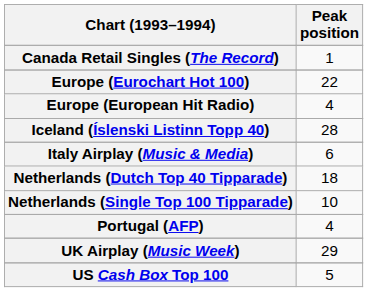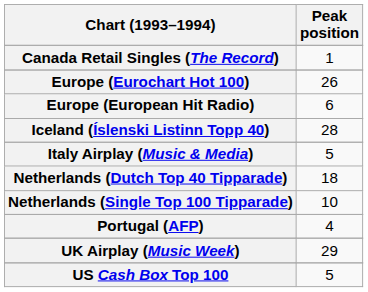Europe (Eurochart Hot 100) | Peak position: 22 -> 26
Europe (European Hit Radio) | Peak position: 4 -> 6
Italy Airplay (Music & Media) | Peak position: 6 -> 5
